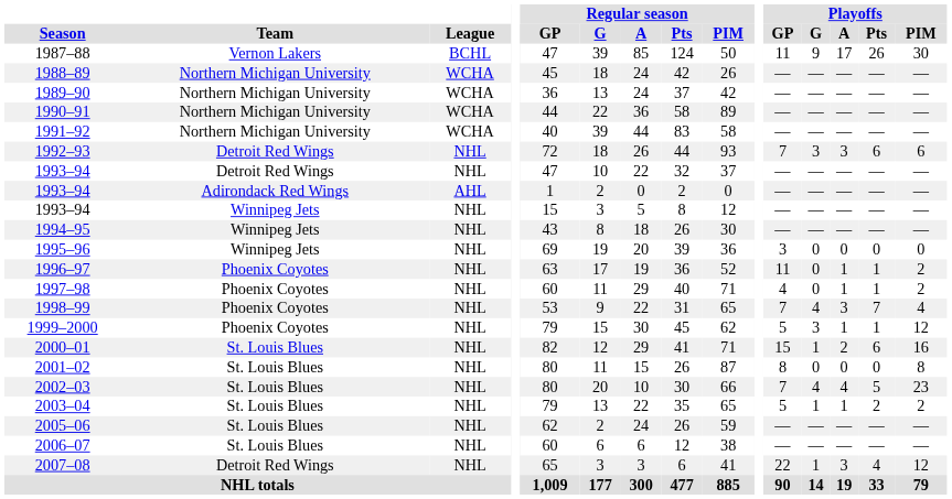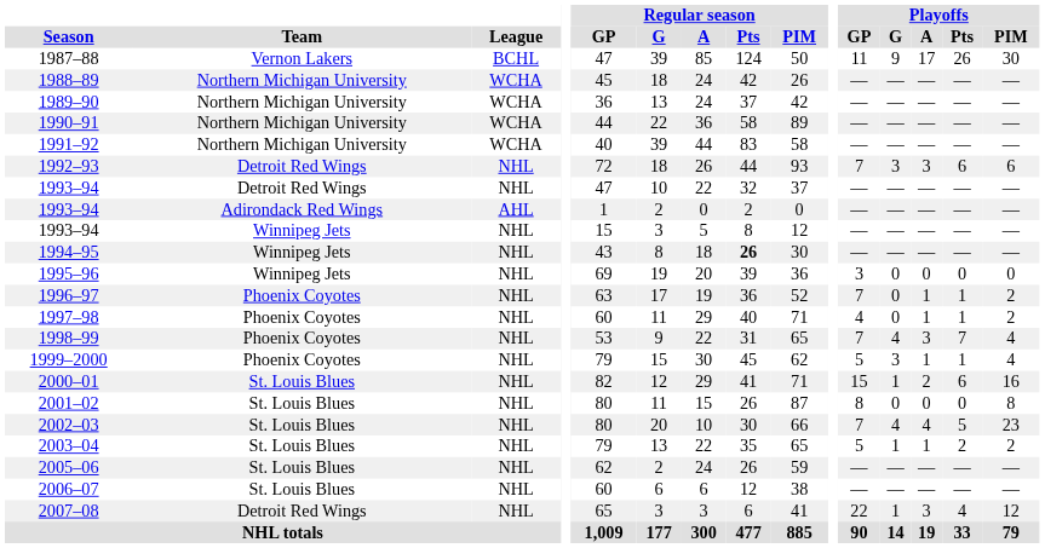1994–95 | Regular season / Pts: normal -> bold
1996–97 | Playoffs / GP: 11 -> 7
1999–2000 | Playoffs / PIM: 12 -> 4
